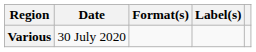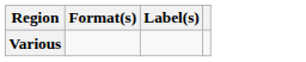- column: Date | 30 July 2020
